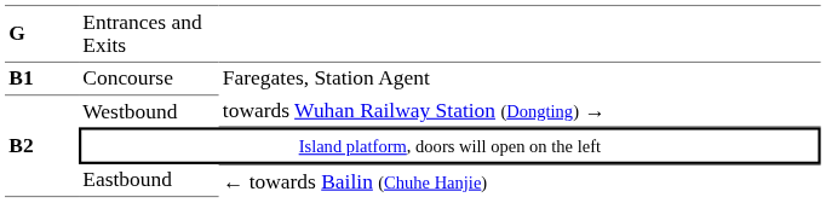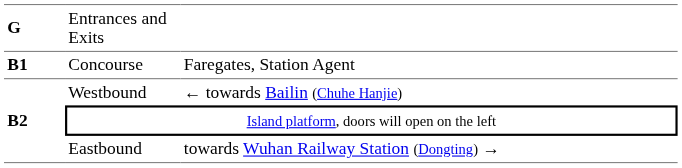Westbound | column 3: towards Wuhan Railway Station (Dongting) → -> ← towards Bailin (Chuhe Hanjie)
Eastbound | column 3: ← towards Bailin (Chuhe Hanjie) -> towards Wuhan Railway Station (Dongting) →
